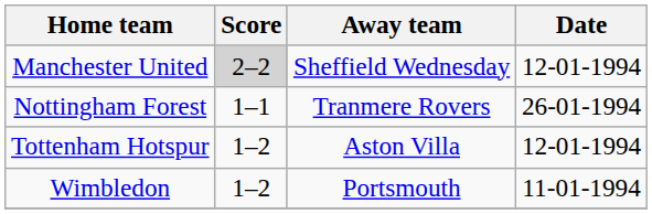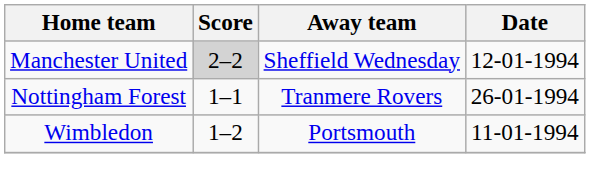- row: Tottenham Hotspur | 1–2 | Aston Villa | 12-01-1994
